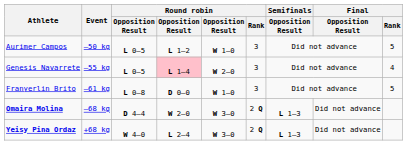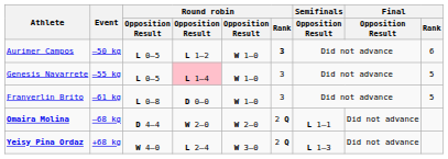Aurimer Campos | Round robin / Rank: normal -> bold
Aurimer Campos | Final / Rank: 5 -> 6
Genesis Navarrete | column 5: W 2–0 -> W 1–0
Genesis Navarrete | Final / Rank: 4 -> 5
Omaira Molina | column 5: W 3–0 -> W 2–0
Omaira Molina | Semifinals / Opposition Result: L 1–3 -> L 1–1
